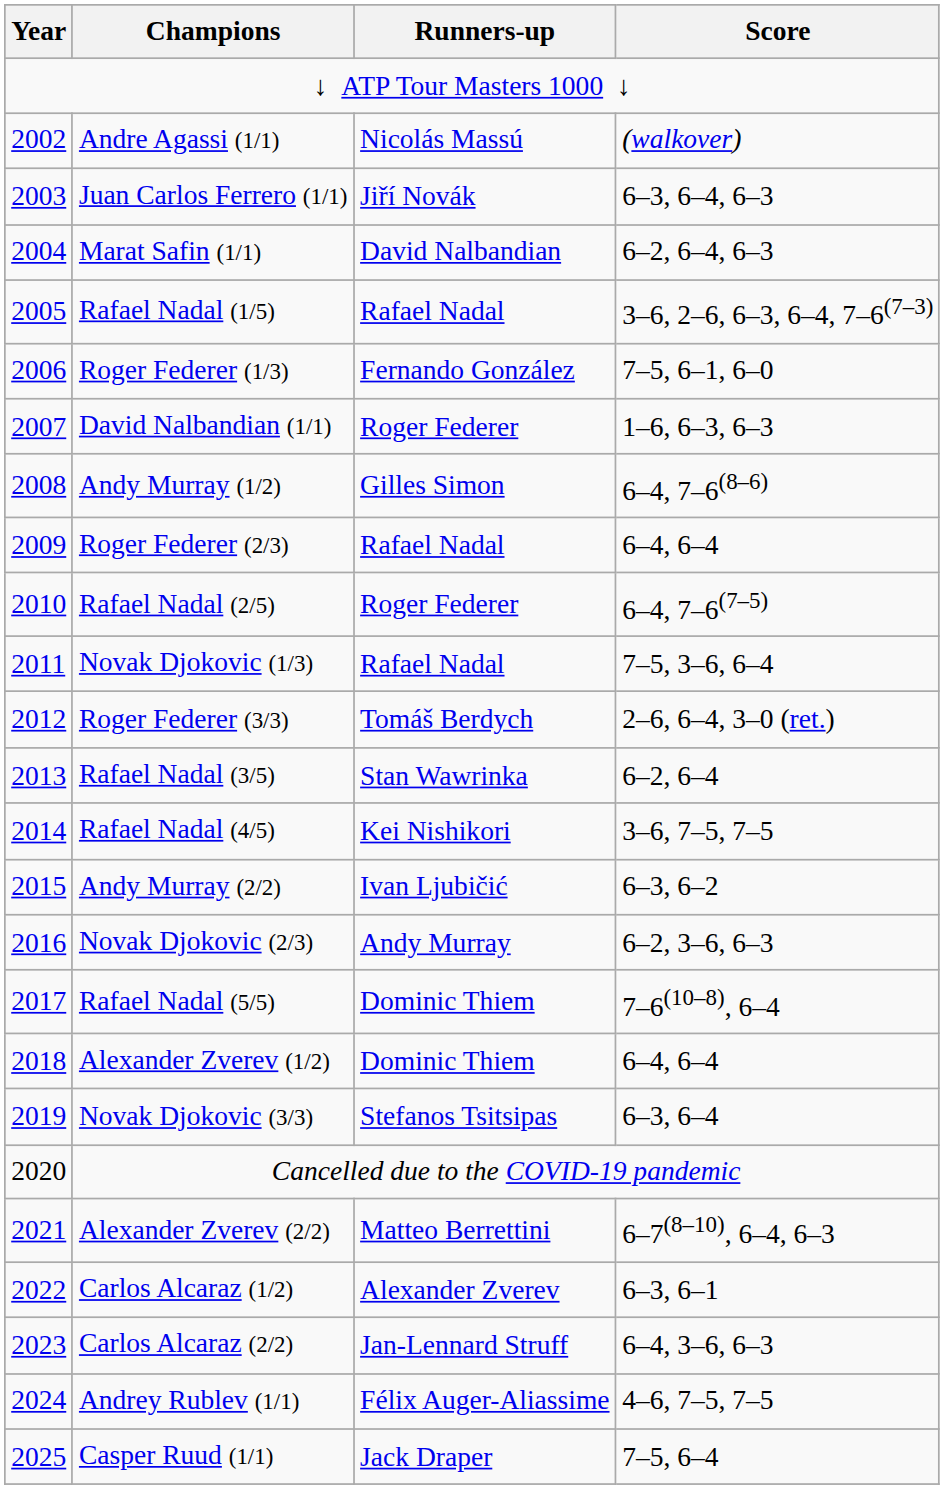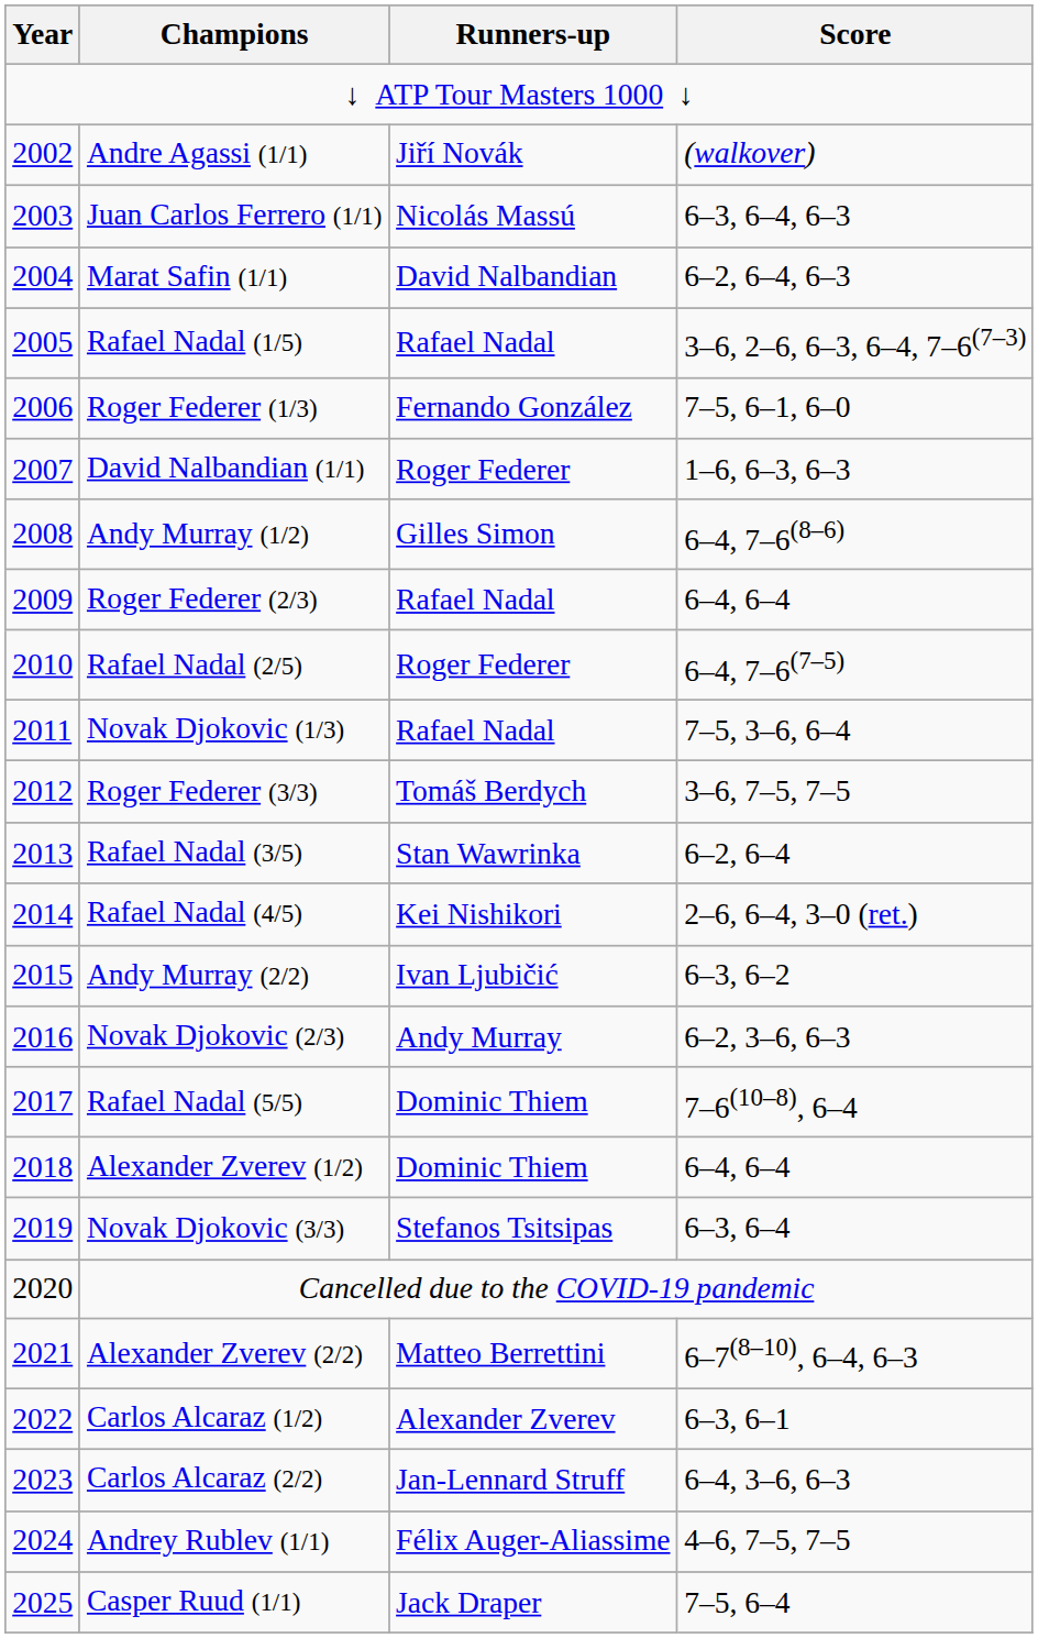Andre Agassi (1/1) | Runners-up: Nicolás Massú -> Jiří Novák
Juan Carlos Ferrero (1/1) | Runners-up: Jiří Novák -> Nicolás Massú
Roger Federer (3/3) | Score: 2–6, 6–4, 3–0 (ret.) -> 3–6, 7–5, 7–5
Rafael Nadal (4/5) | Score: 3–6, 7–5, 7–5 -> 2–6, 6–4, 3–0 (ret.)
